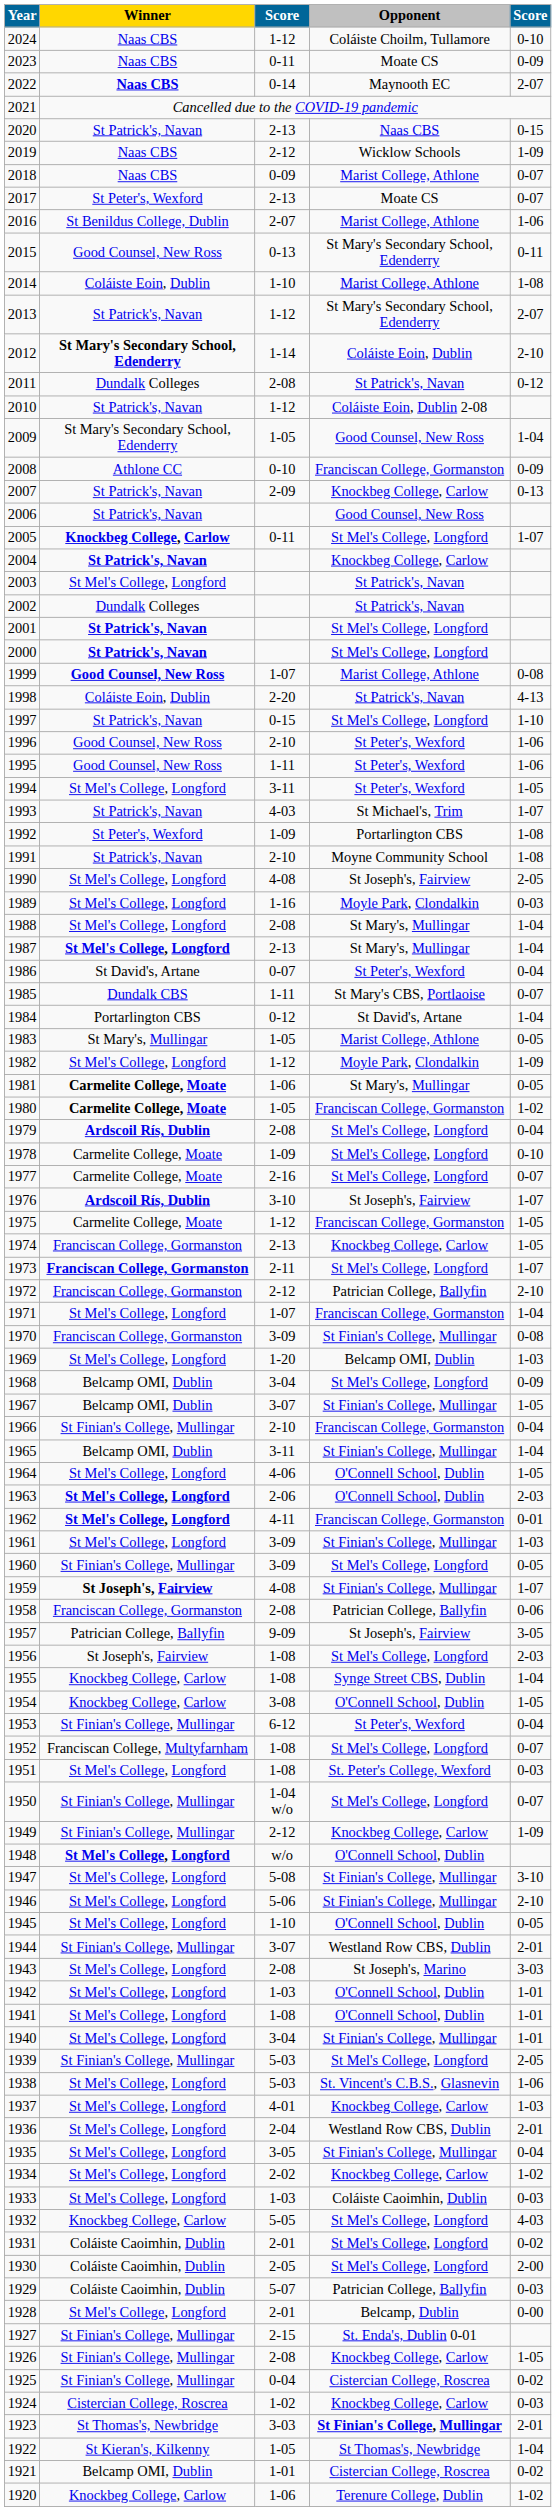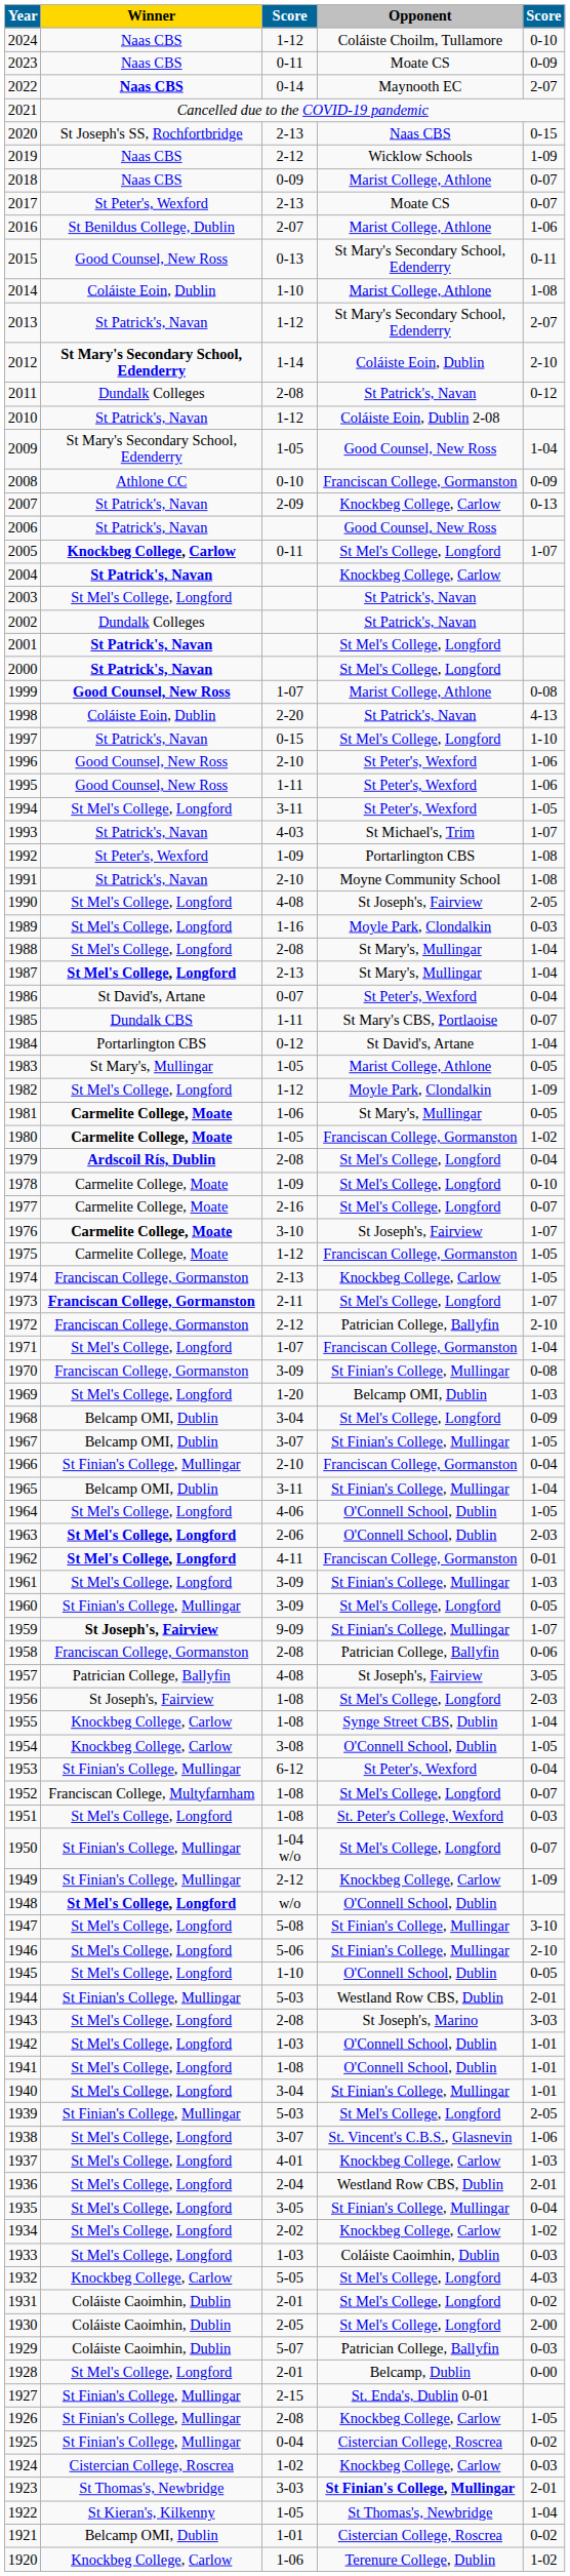2020 | Winner: St Patrick's, Navan -> St Joseph's SS, Rochfortbridge
1976 | Winner: Ardscoil Rís, Dublin -> Carmelite College, Moate
1959 | column 3: 4-08 -> 9-09
1957 | column 3: 9-09 -> 4-08
1944 | column 3: 3-07 -> 5-03
1938 | column 3: 5-03 -> 3-07
